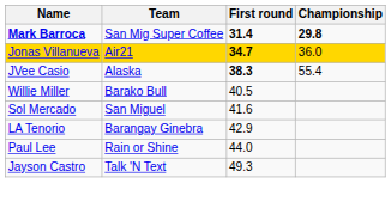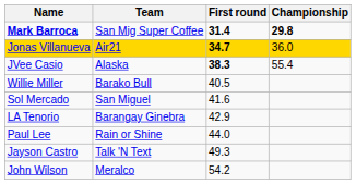+ row: John Wilson | Meralco | 54.2
